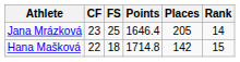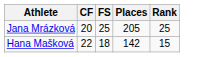- column: Points | 1646.4 | 1714.8
Jana Mrázková | CF: 23 -> 20
Jana Mrázková | Rank: 14 -> 25
